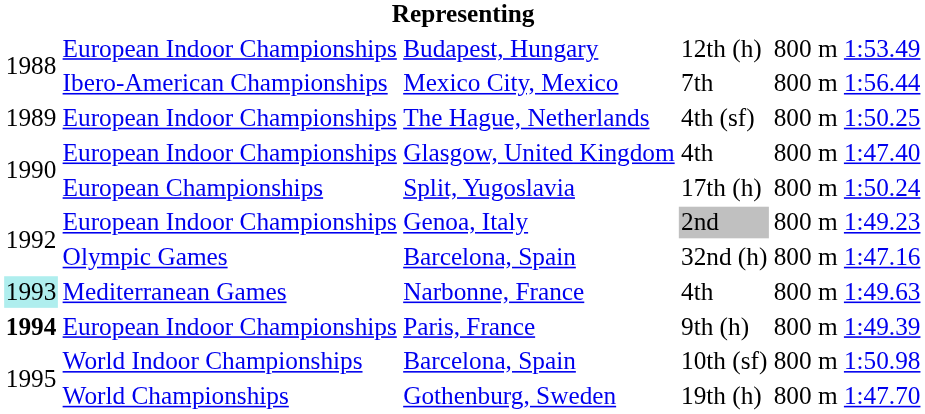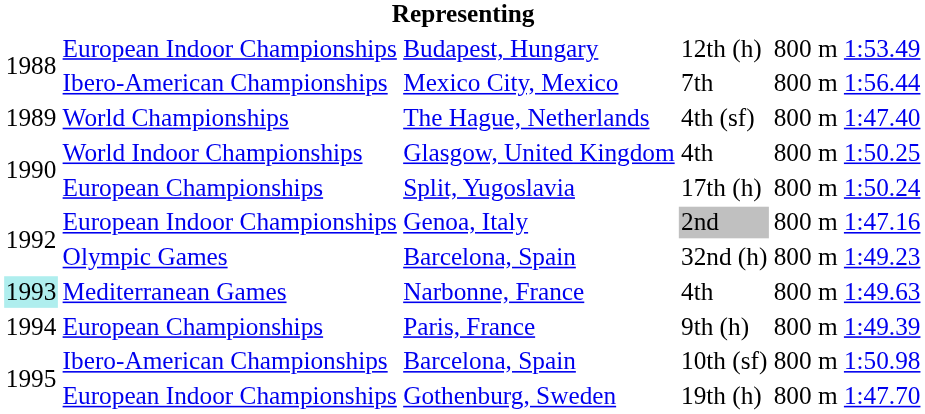The Hague, Netherlands | column 2: European Indoor Championships -> World Championships
The Hague, Netherlands | column 6: 1:50.25 -> 1:47.40
Glasgow, United Kingdom | column 2: European Indoor Championships -> World Indoor Championships
Glasgow, United Kingdom | column 6: 1:47.40 -> 1:50.25
Genoa, Italy | column 6: 1:49.23 -> 1:47.16
Barcelona, Spain / 32nd (h) | column 6: 1:47.16 -> 1:49.23
Paris, France | column 1: bold -> normal
Paris, France | column 2: European Indoor Championships -> European Championships
Barcelona, Spain / 10th (sf) | column 2: World Indoor Championships -> Ibero-American Championships
Gothenburg, Sweden | column 2: World Championships -> European Indoor Championships
